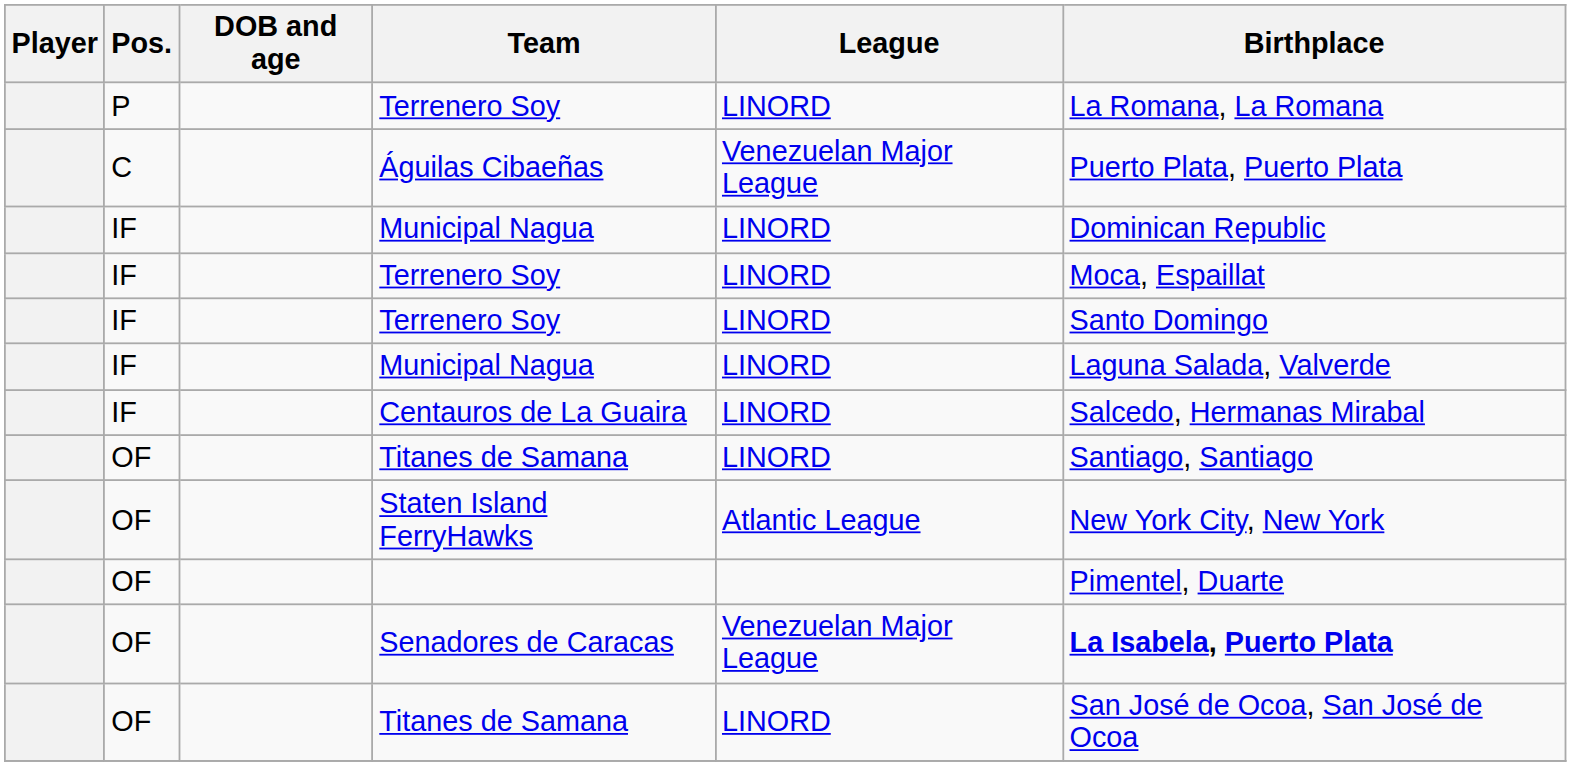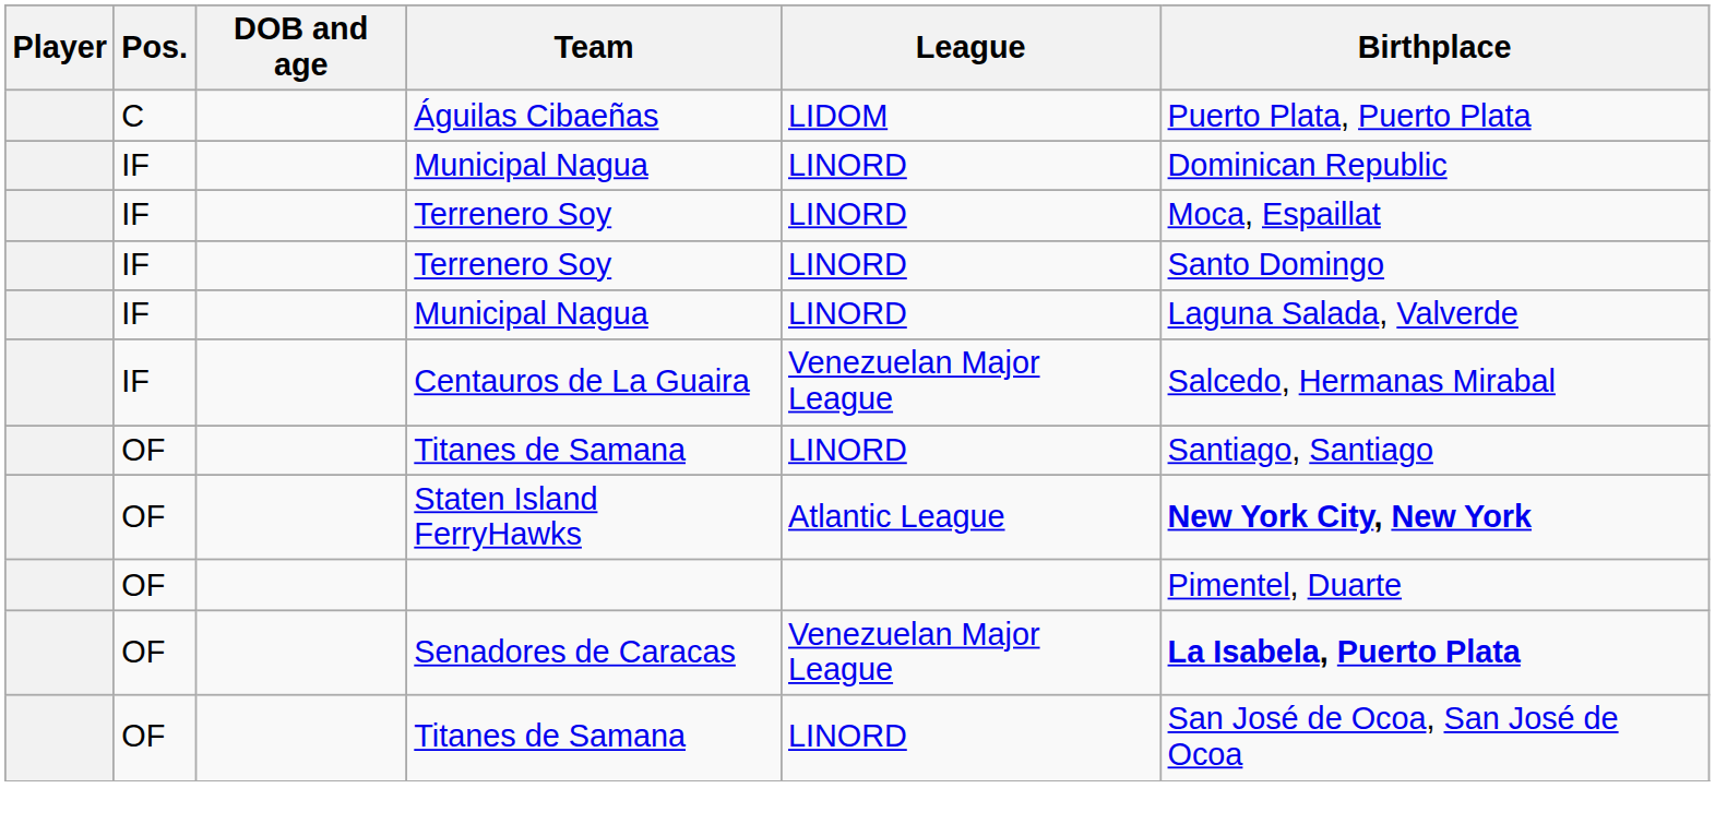- row: P | Terrenero Soy | LINORD | La Romana, La Romana
Águilas Cibaeñas | League: Venezuelan Major League -> LIDOM
Centauros de La Guaira | League: LINORD -> Venezuelan Major League
Staten Island FerryHawks | Birthplace: normal -> bold
